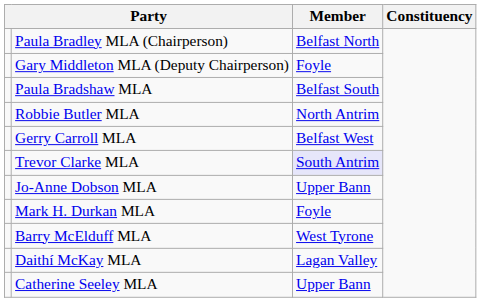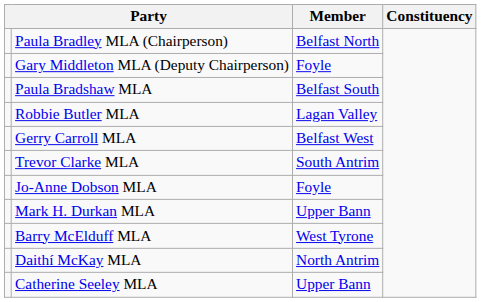Robbie Butler MLA | Member: North Antrim -> Lagan Valley
Trevor Clarke MLA | Member: lavender background -> no background
Jo-Anne Dobson MLA | Member: Upper Bann -> Foyle
Mark H. Durkan MLA | Member: Foyle -> Upper Bann
Daithí McKay MLA | Member: Lagan Valley -> North Antrim
